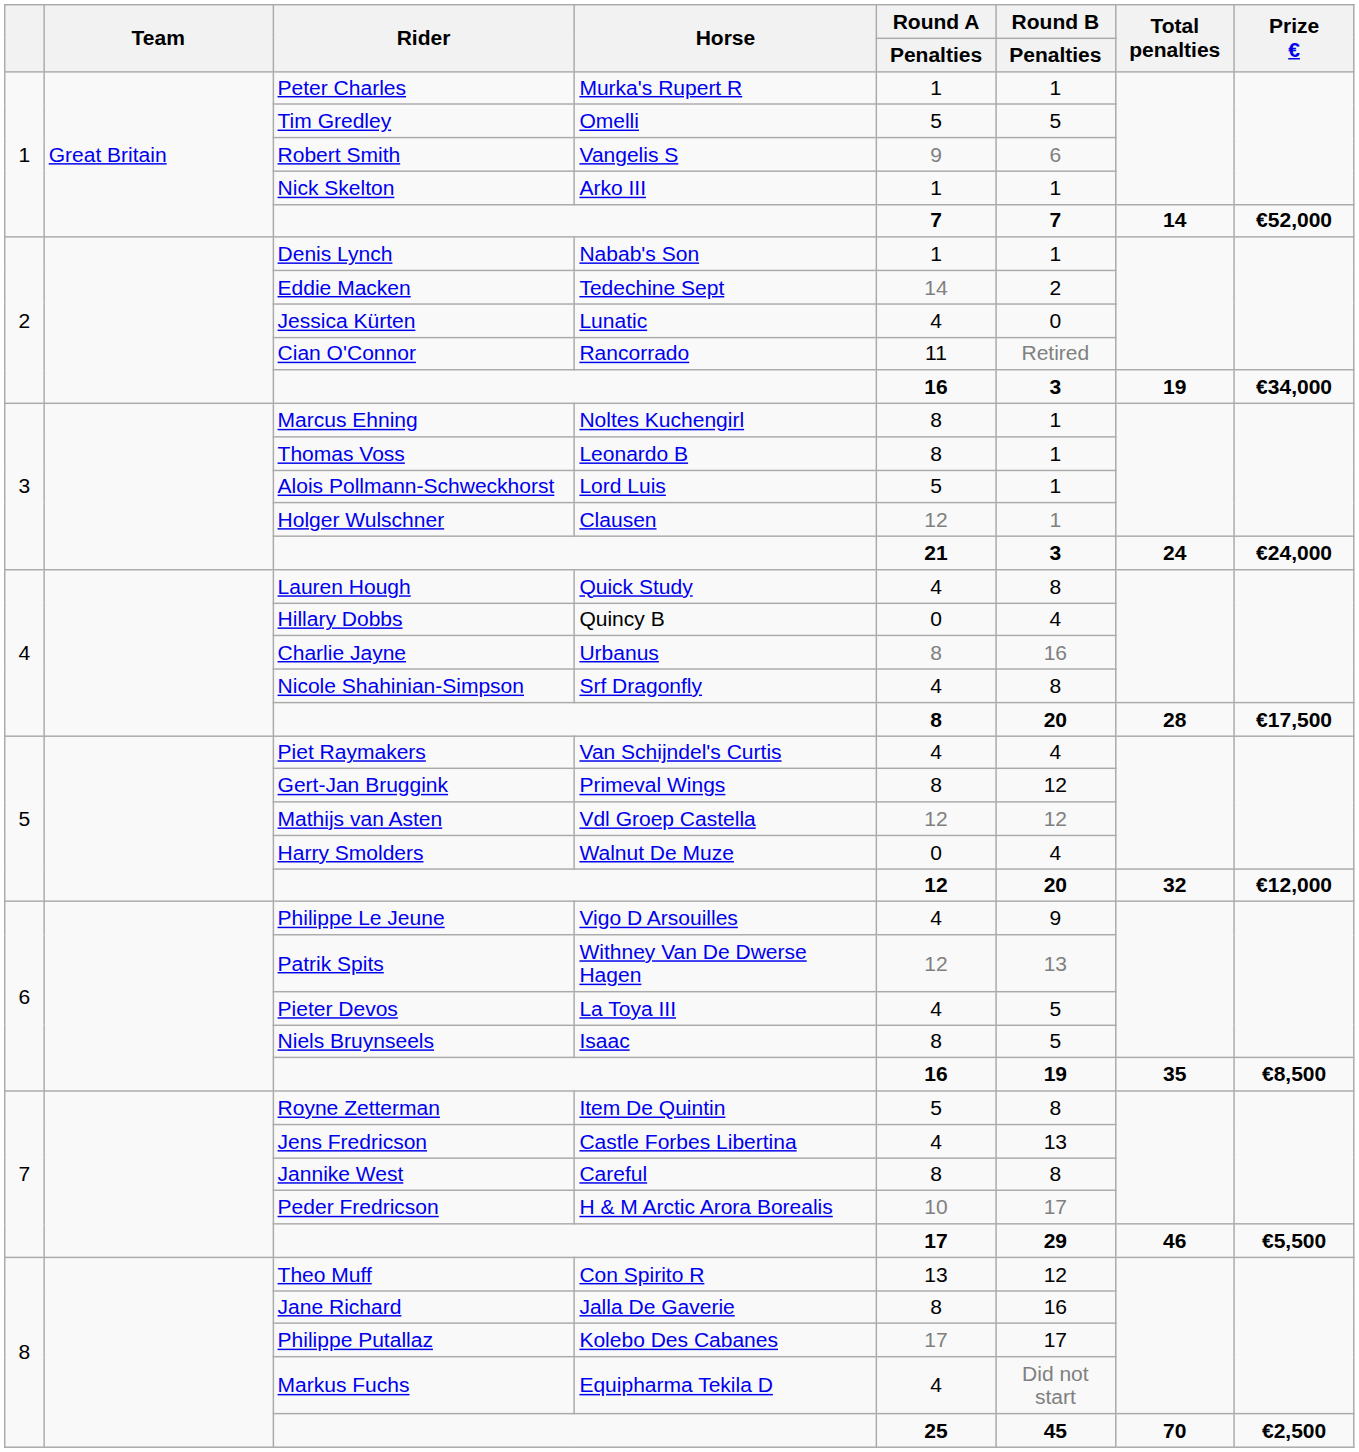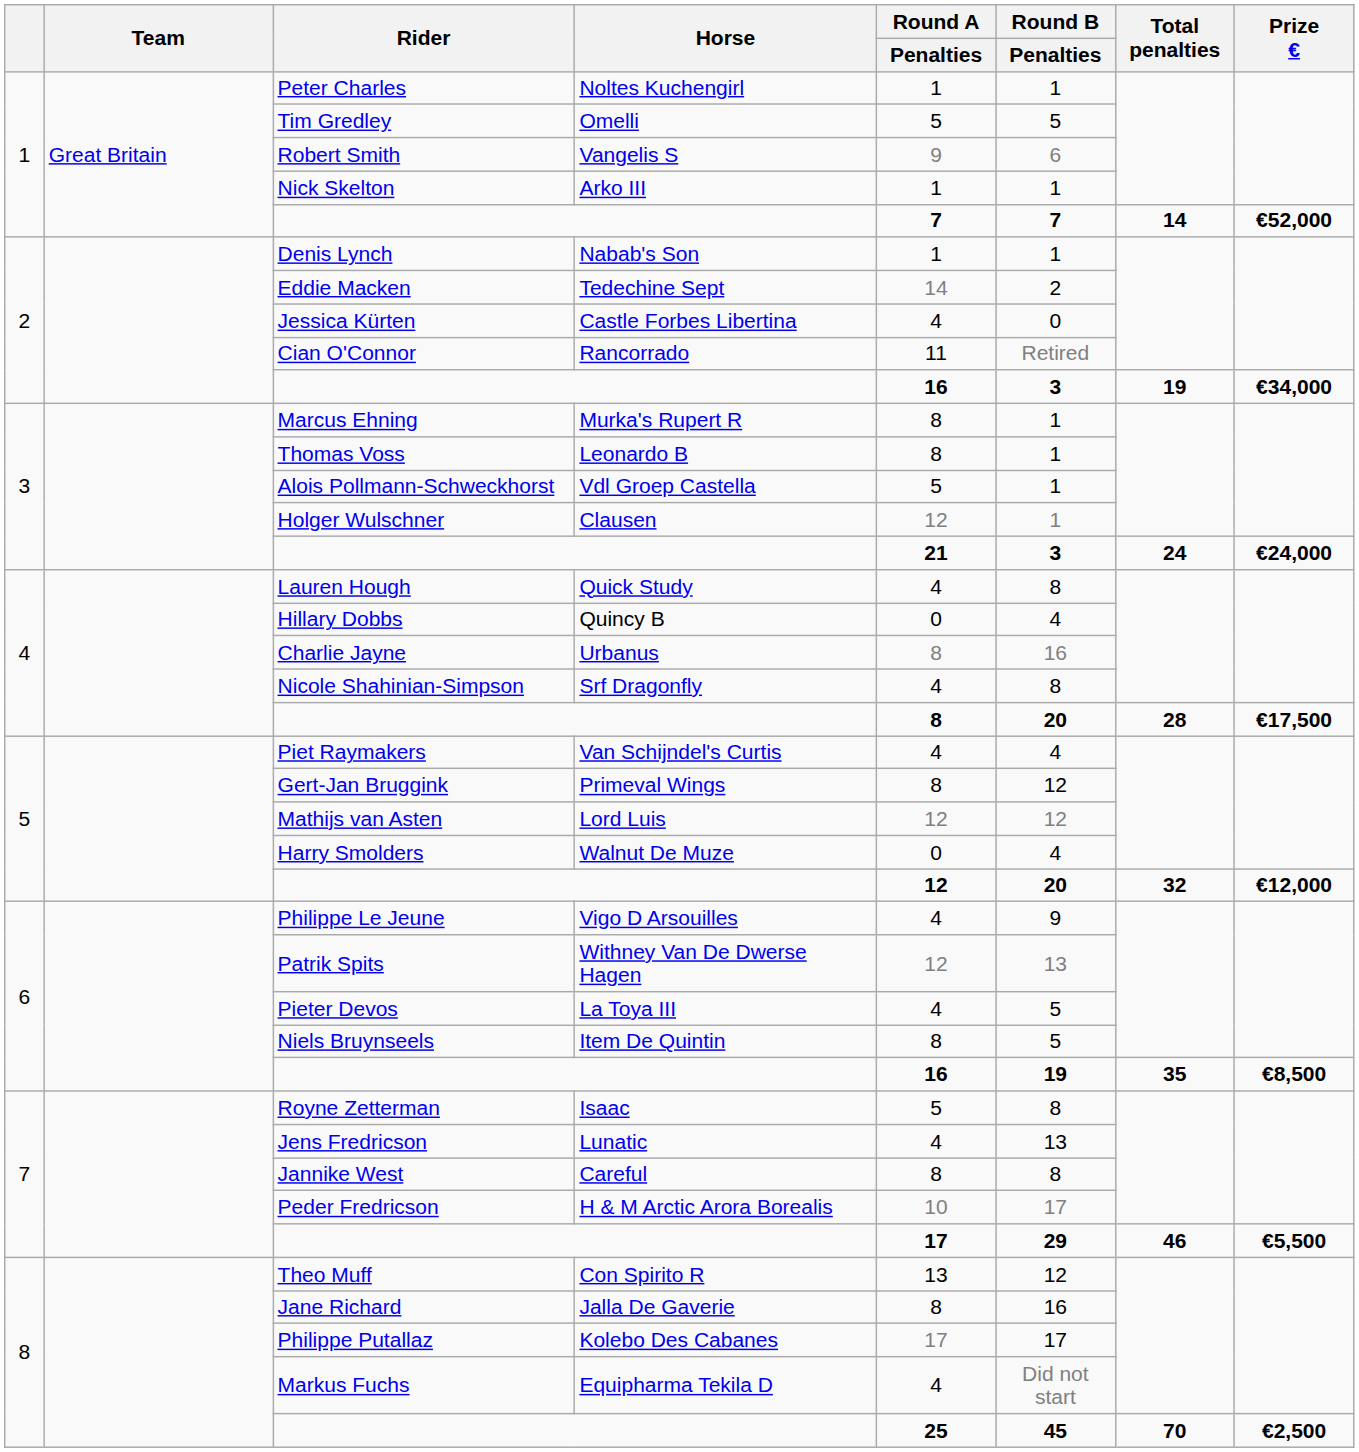Peter Charles | Horse: Murka's Rupert R -> Noltes Kuchengirl
Jessica Kürten | Horse: Lunatic -> Castle Forbes Libertina
Marcus Ehning | Horse: Noltes Kuchengirl -> Murka's Rupert R
Alois Pollmann-Schweckhorst | Horse: Lord Luis -> Vdl Groep Castella
Mathijs van Asten | Horse: Vdl Groep Castella -> Lord Luis
Niels Bruynseels | Horse: Isaac -> Item De Quintin
Royne Zetterman | Horse: Item De Quintin -> Isaac
Jens Fredricson | Horse: Castle Forbes Libertina -> Lunatic
